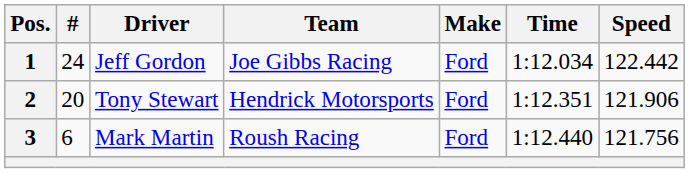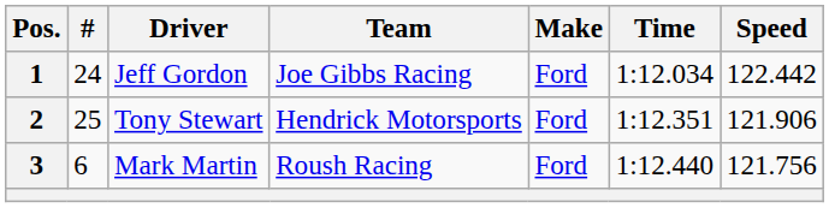2 | #: 20 -> 25
